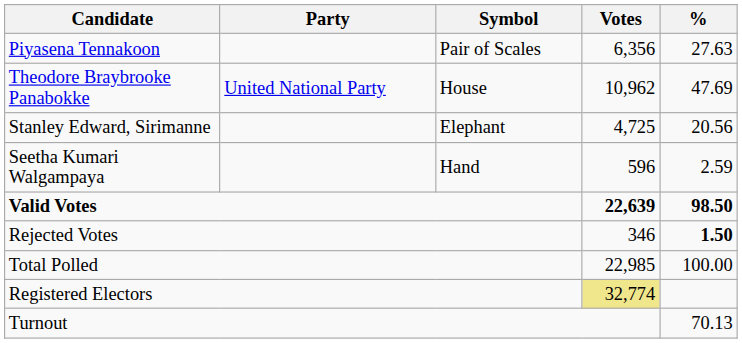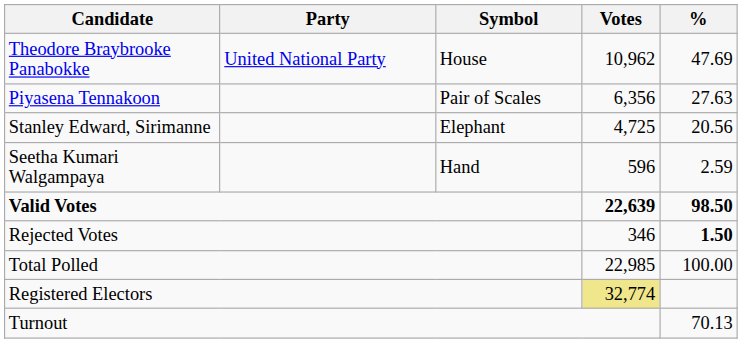rows swapped: Theodore Braybrooke Panabokke <-> Piyasena Tennakoon
